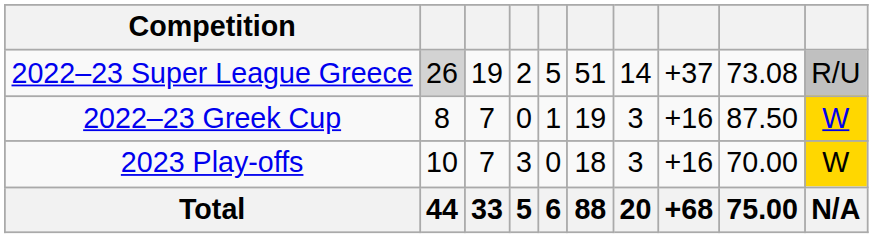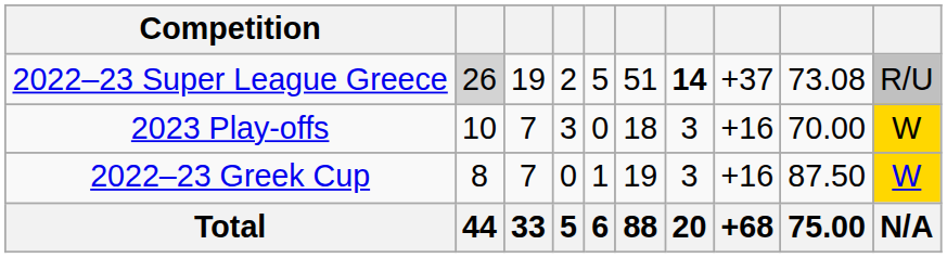2022–23 Super League Greece | column 7: normal -> bold
rows swapped: 2022–23 Greek Cup <-> 2023 Play-offs
